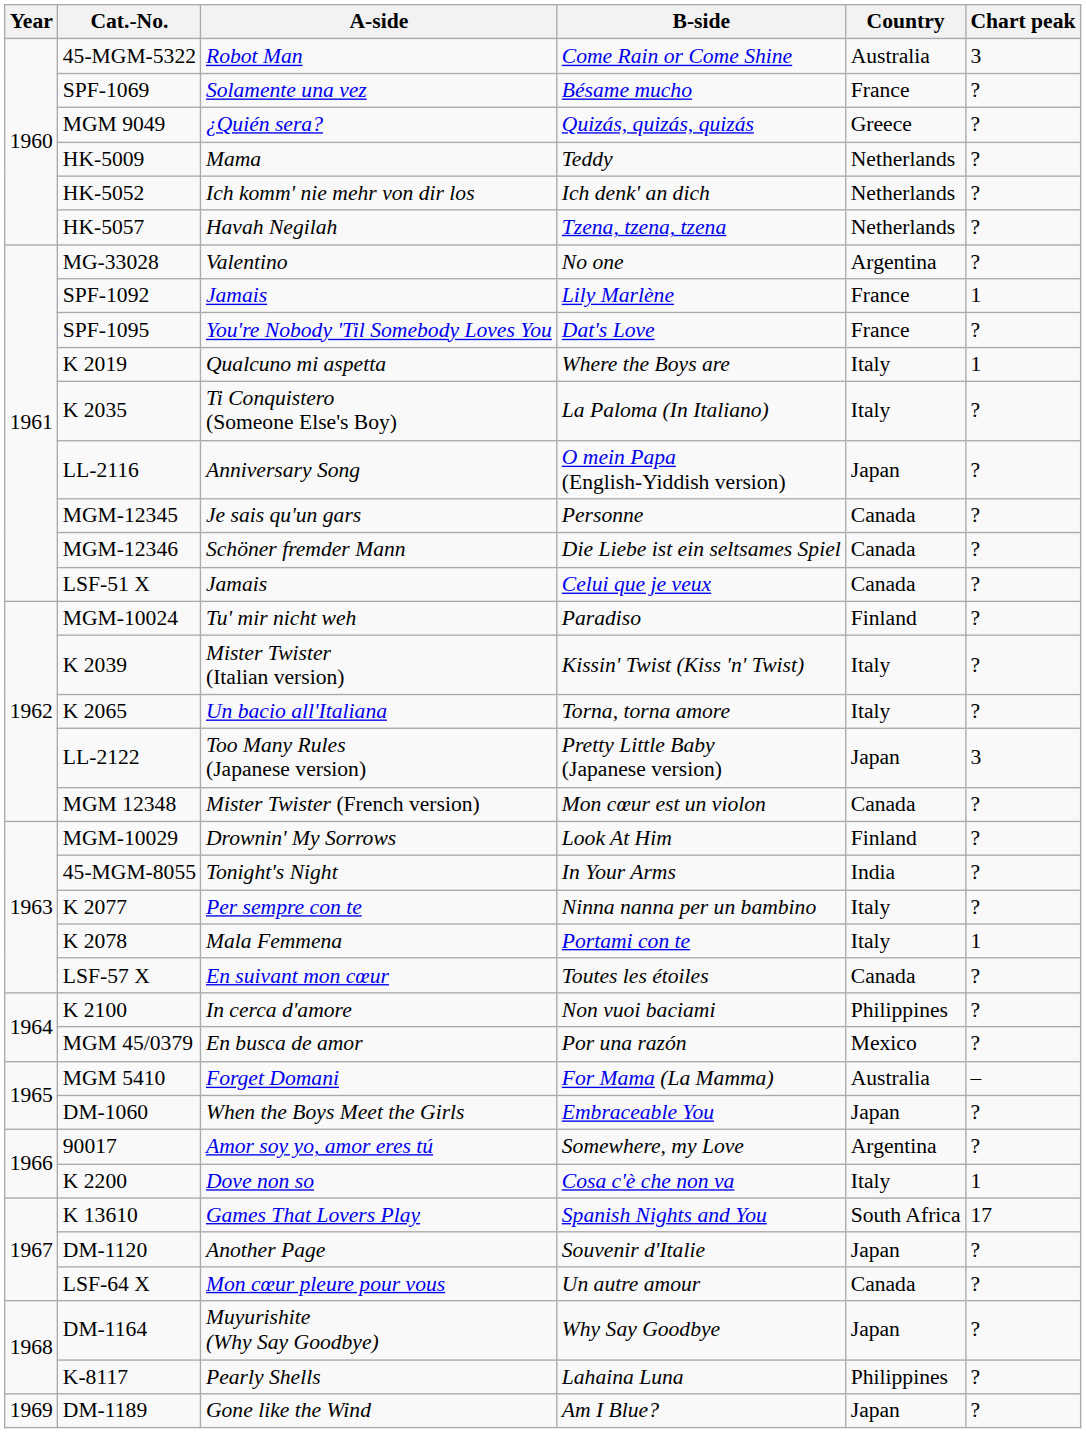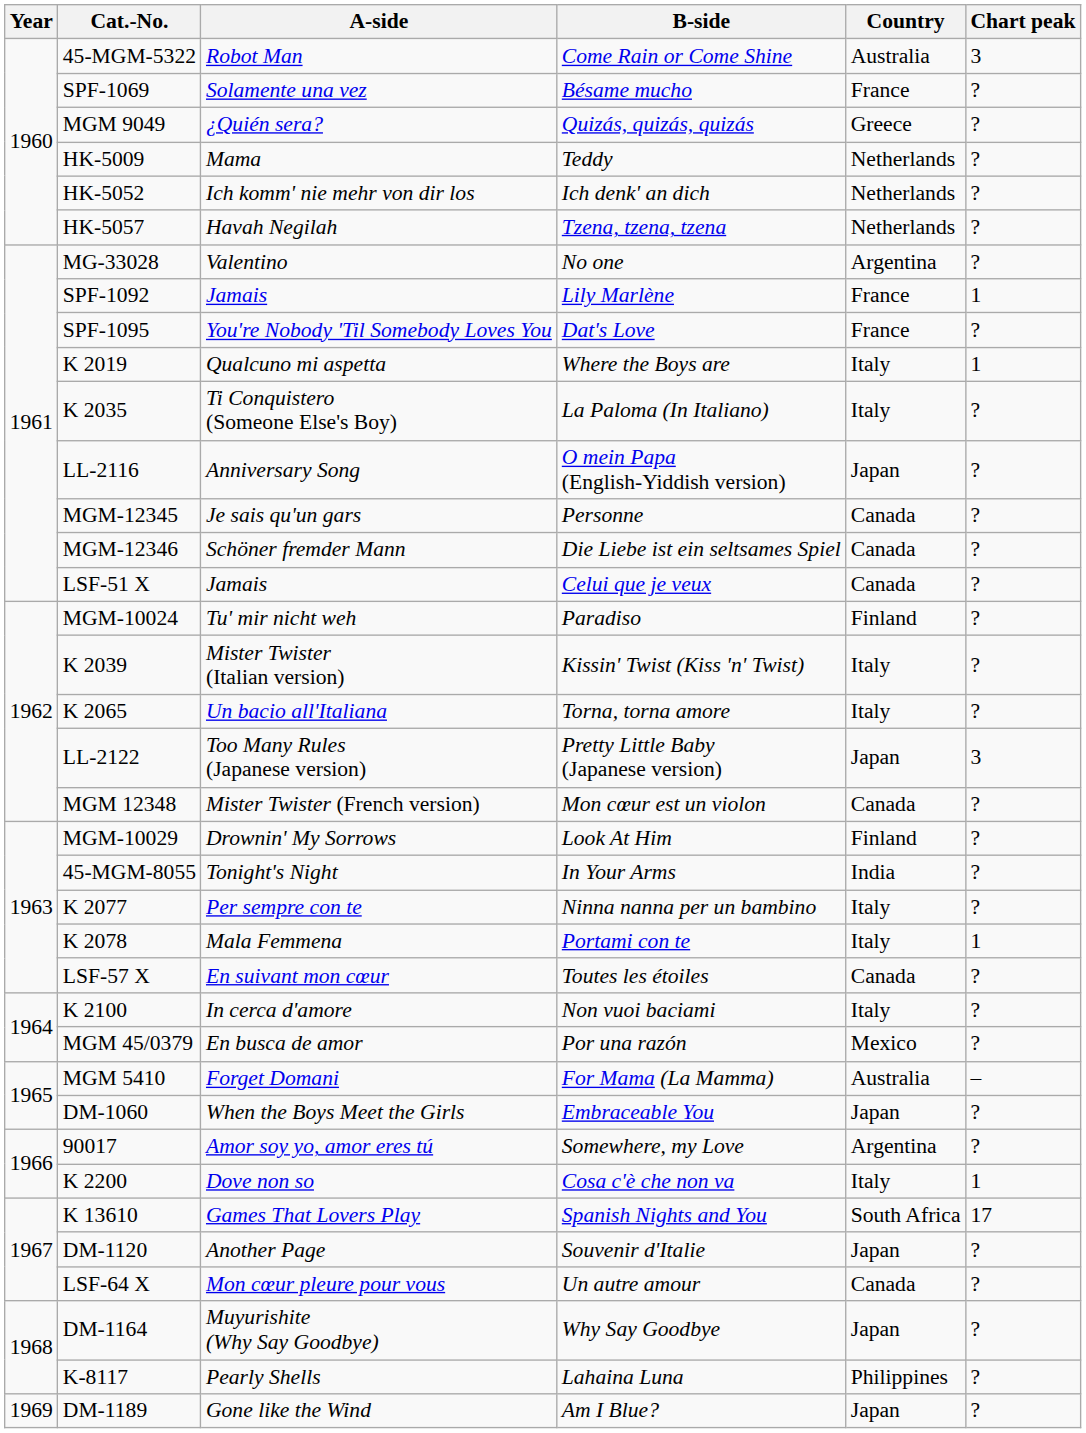K 2100 | Country: Philippines -> Italy
